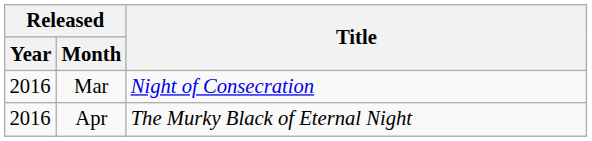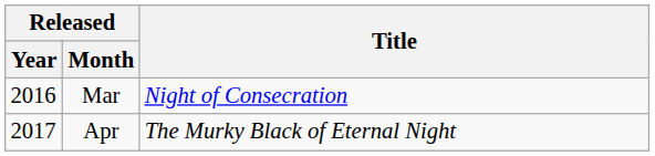Apr | Released / Year: 2016 -> 2017
